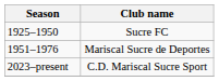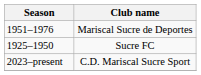rows swapped: Sucre FC <-> Mariscal Sucre de Deportes
